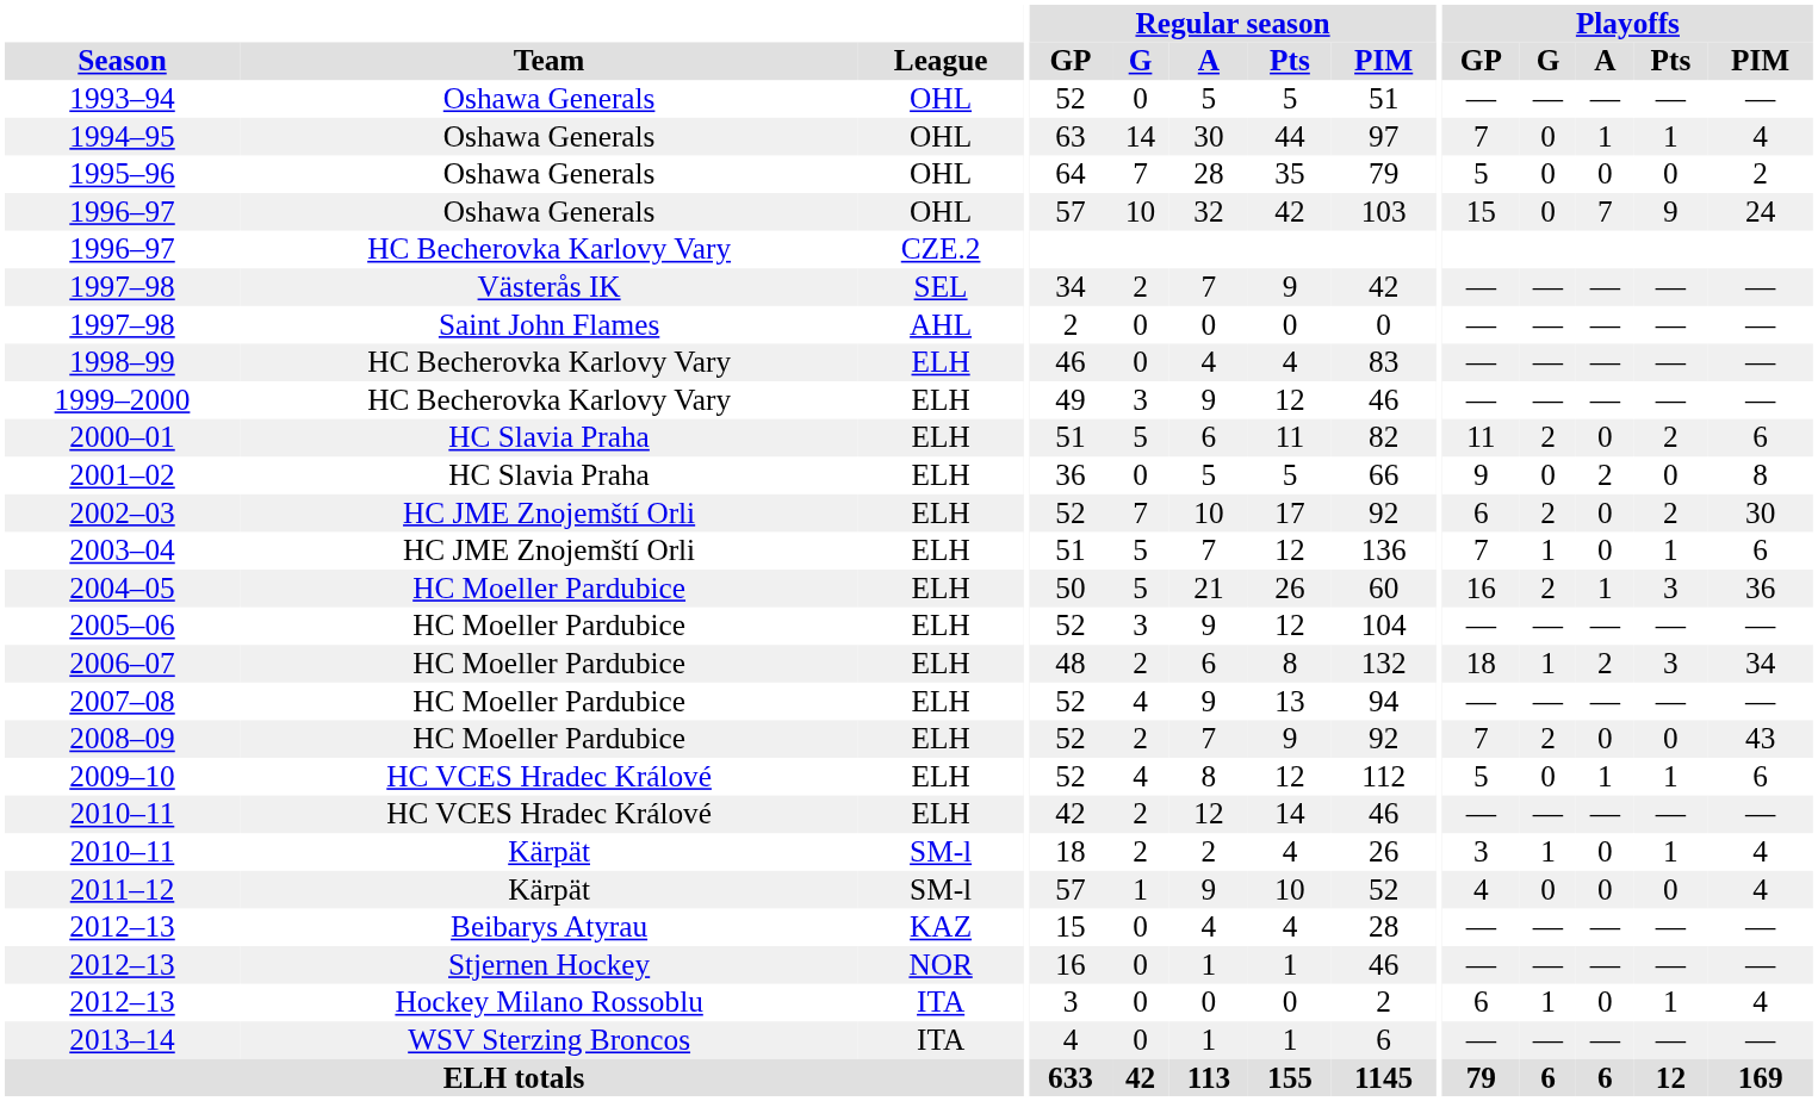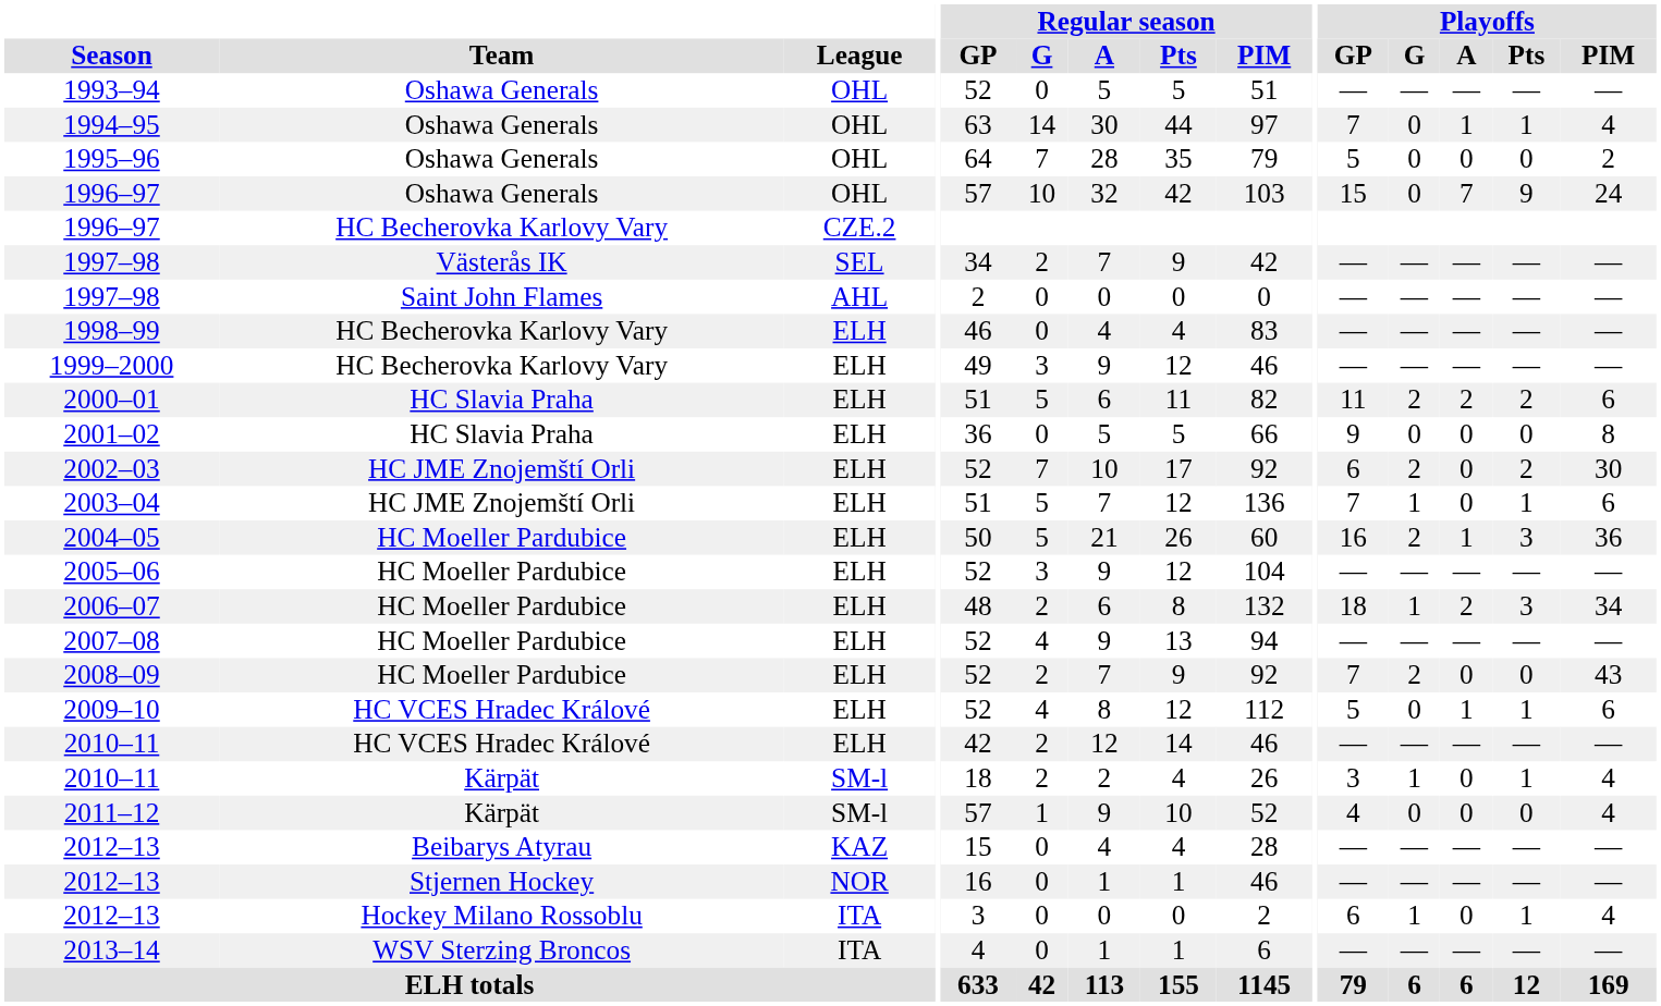2000–01 | Playoffs / A: 0 -> 2
2001–02 | Playoffs / A: 2 -> 0
